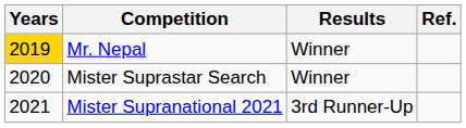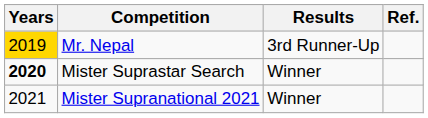Mr. Nepal | Results: Winner -> 3rd Runner-Up
Mister Suprastar Search | Years: normal -> bold
Mister Supranational 2021 | Results: 3rd Runner-Up -> Winner
